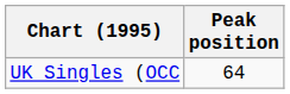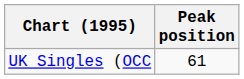UK Singles (OCC | Peak position: 64 -> 61
